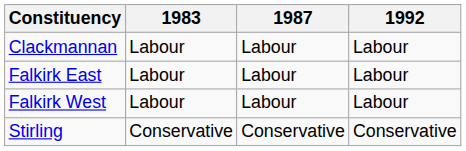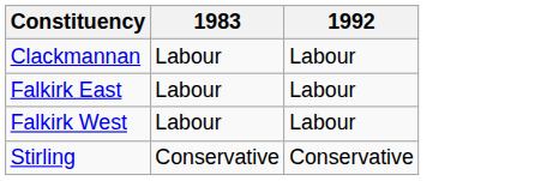- column: 1987 | Labour | Labour | Labour | Conservative
